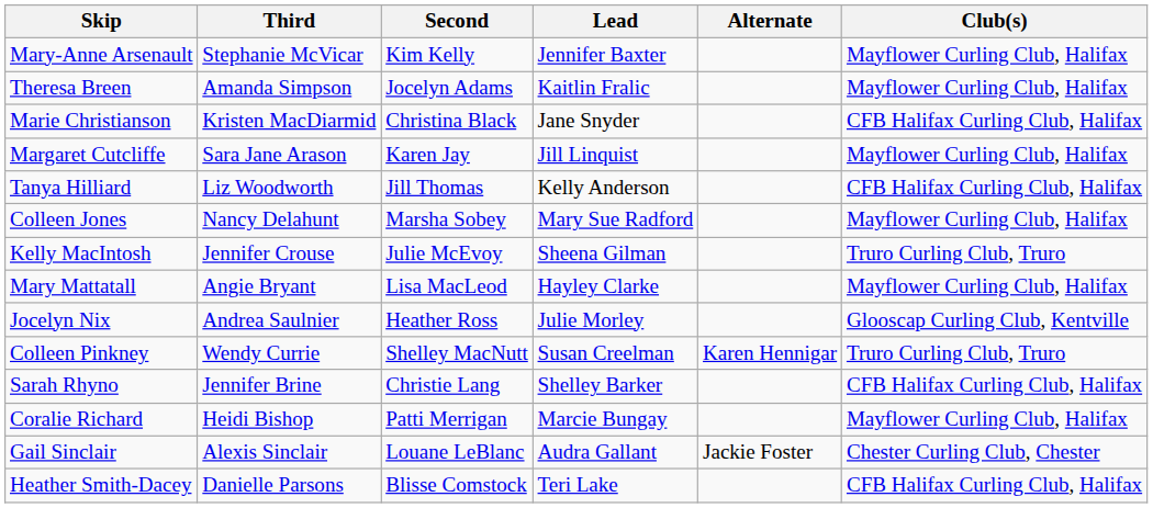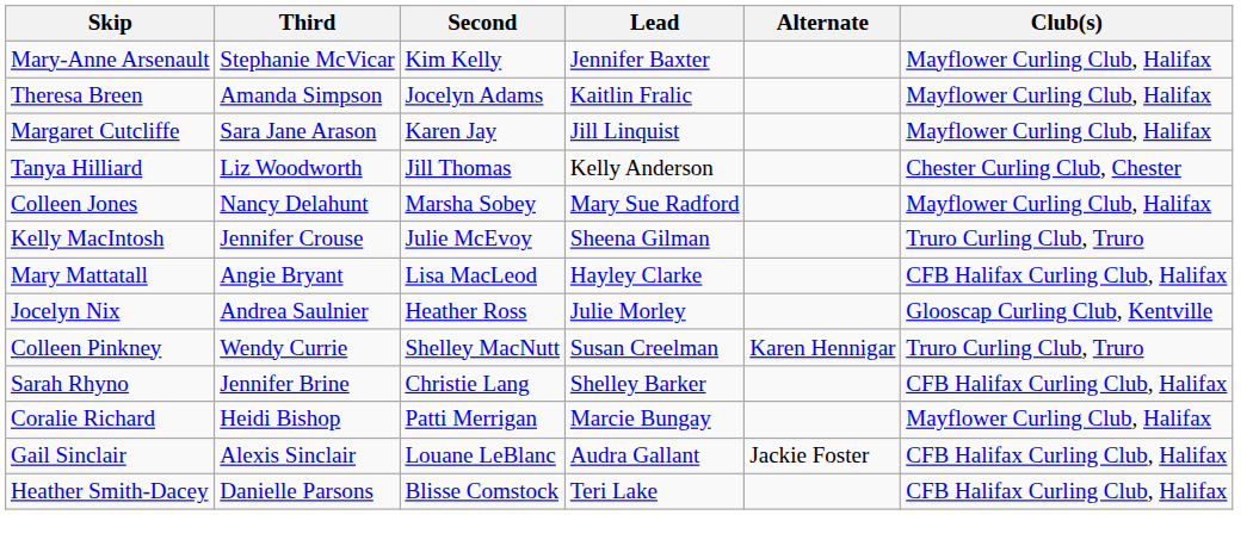- row: Marie Christianson | Kristen MacDiarmid | Christina Black | Jane Snyder | CFB Halifax Curling Club, Halifax
Tanya Hilliard | Club(s): CFB Halifax Curling Club, Halifax -> Chester Curling Club, Chester
Mary Mattatall | Club(s): Mayflower Curling Club, Halifax -> CFB Halifax Curling Club, Halifax
Gail Sinclair | Club(s): Chester Curling Club, Chester -> CFB Halifax Curling Club, Halifax
